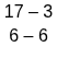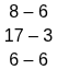+ row: 8 – 6
